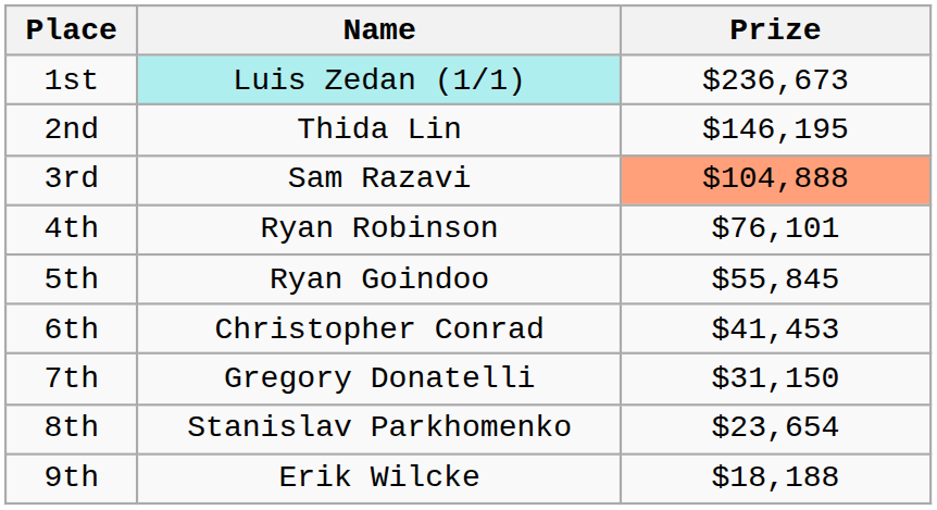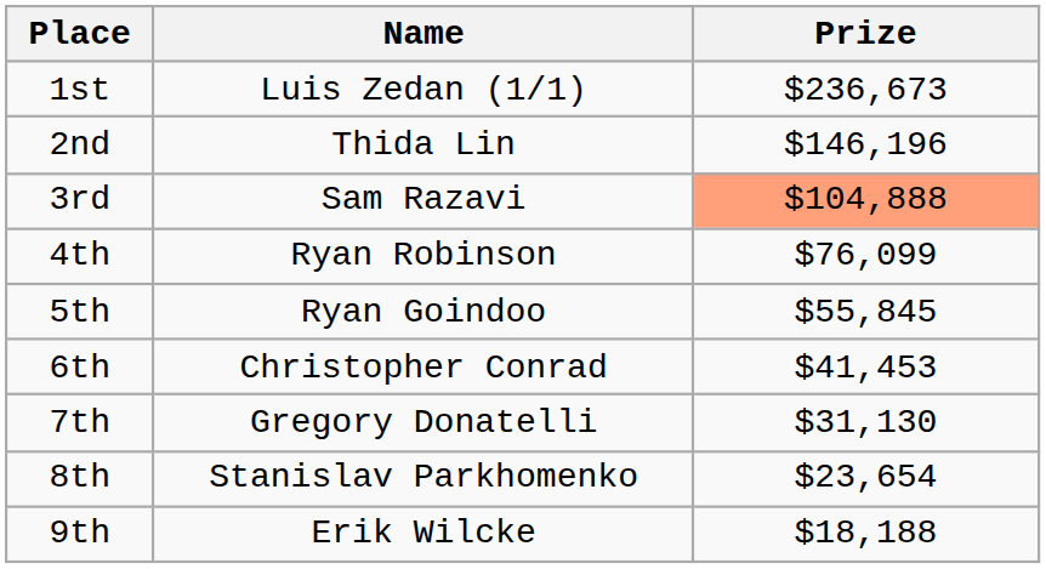1st | Name: paleturquoise background -> no background
2nd | Prize: $146,195 -> $146,196
4th | Prize: $76,101 -> $76,099
7th | Prize: $31,150 -> $31,130
